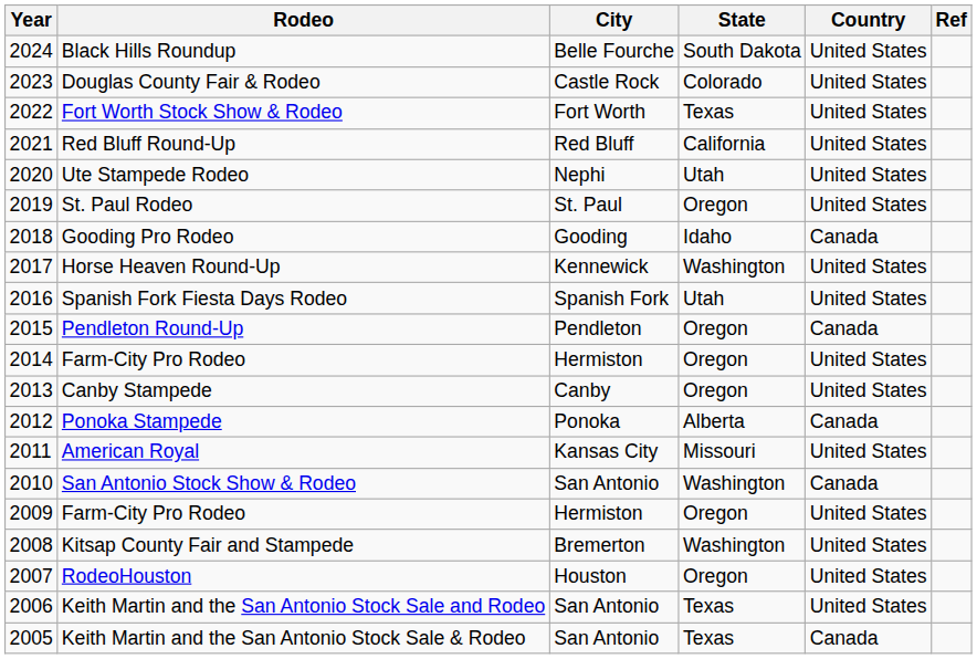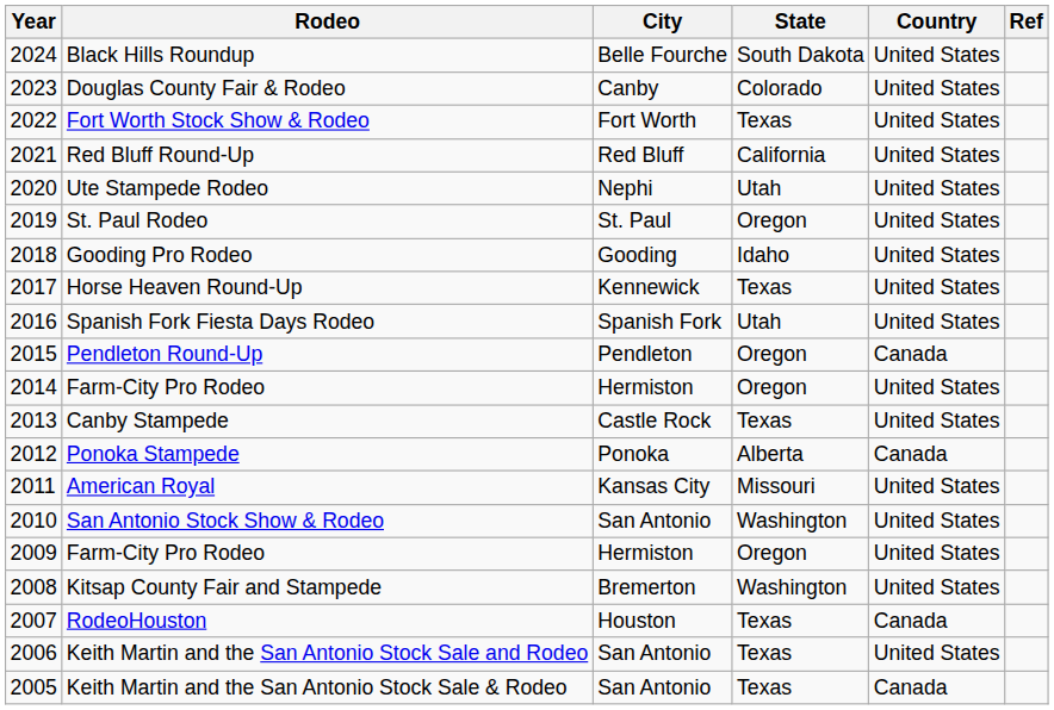Douglas County Fair & Rodeo | City: Castle Rock -> Canby
Gooding Pro Rodeo | Country: Canada -> United States
Horse Heaven Round-Up | State: Washington -> Texas
Canby Stampede | City: Canby -> Castle Rock
Canby Stampede | State: Oregon -> Texas
San Antonio Stock Show & Rodeo | Country: Canada -> United States
RodeoHouston | State: Oregon -> Texas
RodeoHouston | Country: United States -> Canada
